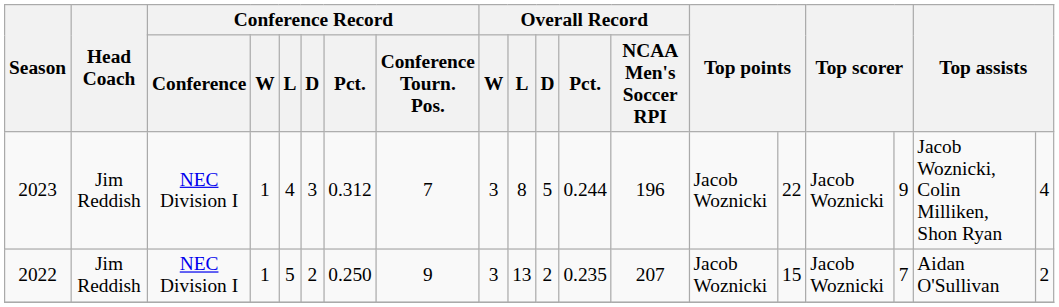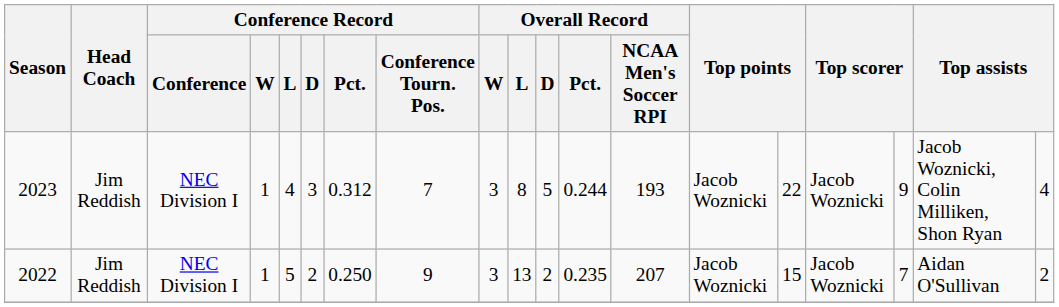2023 | Overall Record / NCAA Men's Soccer RPI: 196 -> 193
